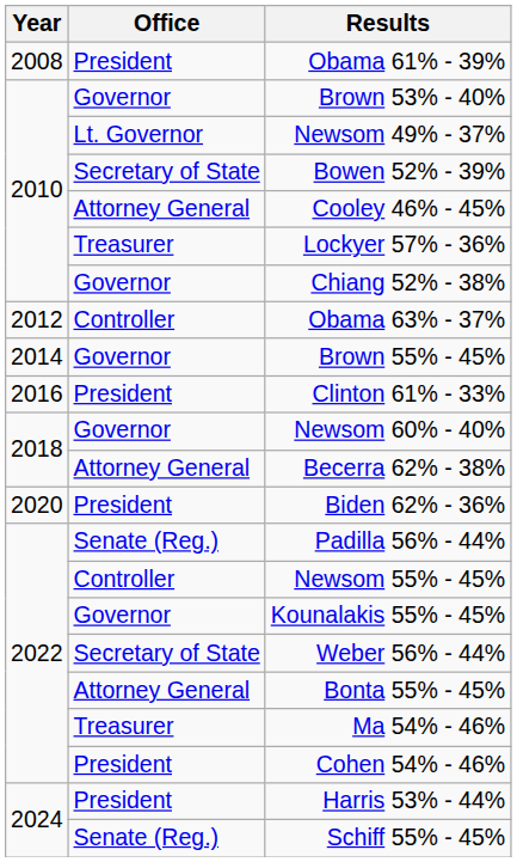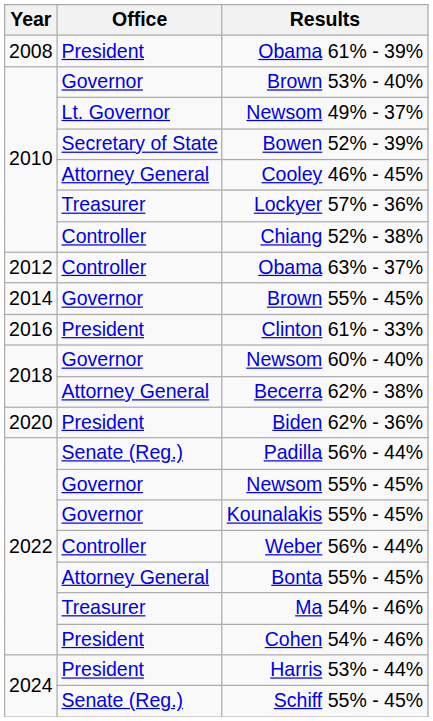Chiang 52% - 38% | Office: Governor -> Controller
Newsom 55% - 45% | Office: Controller -> Governor
Weber 56% - 44% | Office: Secretary of State -> Controller
